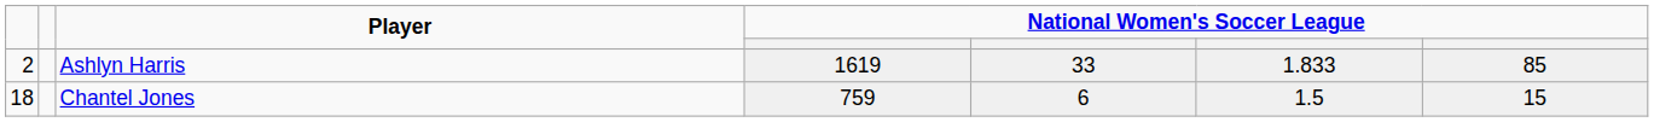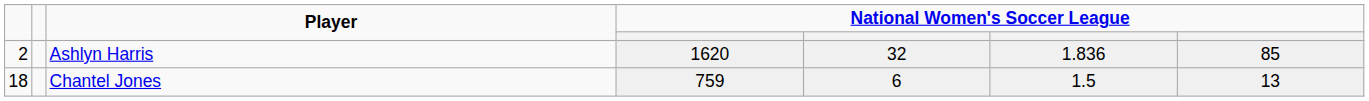Ashlyn Harris | column 4: 1619 -> 1620
Ashlyn Harris | column 5: 33 -> 32
Ashlyn Harris | column 6: 1.833 -> 1.836
Chantel Jones | column 7: 15 -> 13
